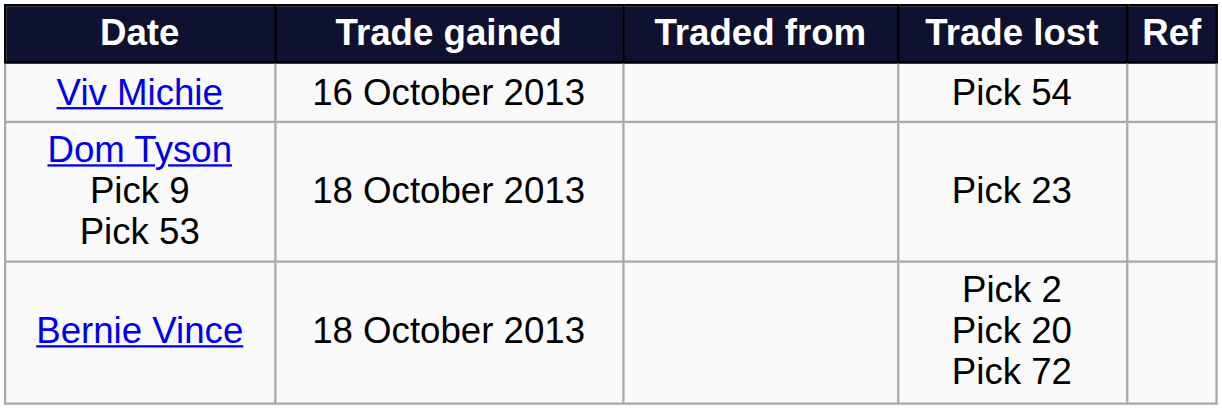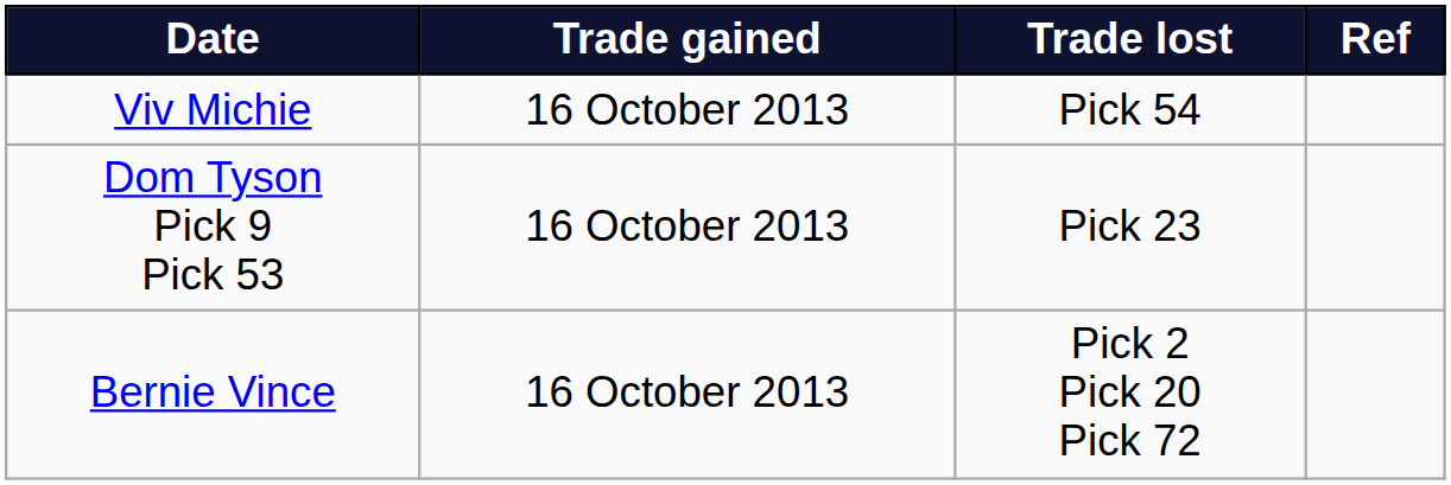- column: Traded from
Dom Tyson Pick 9 Pick 53 | Trade gained: 18 October 2013 -> 16 October 2013
Bernie Vince | Trade gained: 18 October 2013 -> 16 October 2013
